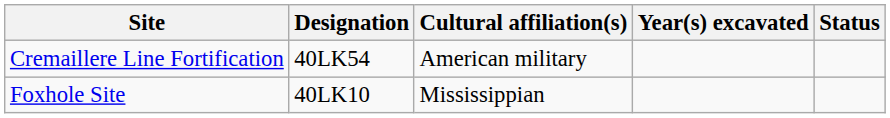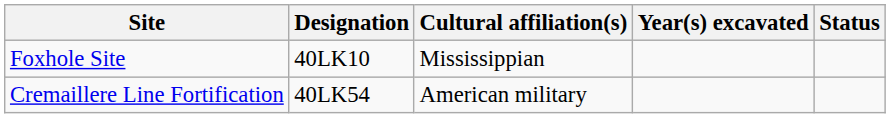rows swapped: Foxhole Site <-> Cremaillere Line Fortification
